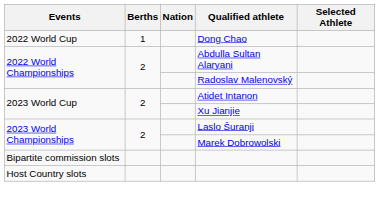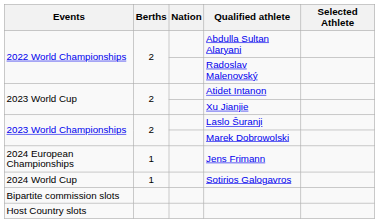- row: 2022 World Cup | 1 | Dong Chao
+ row: 2024 European Championships | 1 | Jens Frimann
+ row: 2024 World Cup | 1 | Sotirios Galogavros
